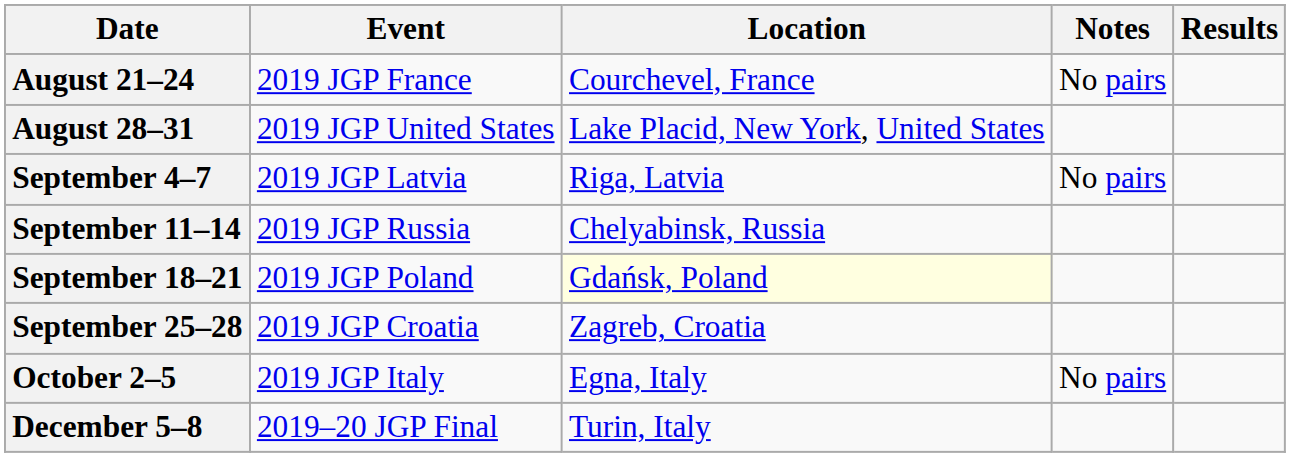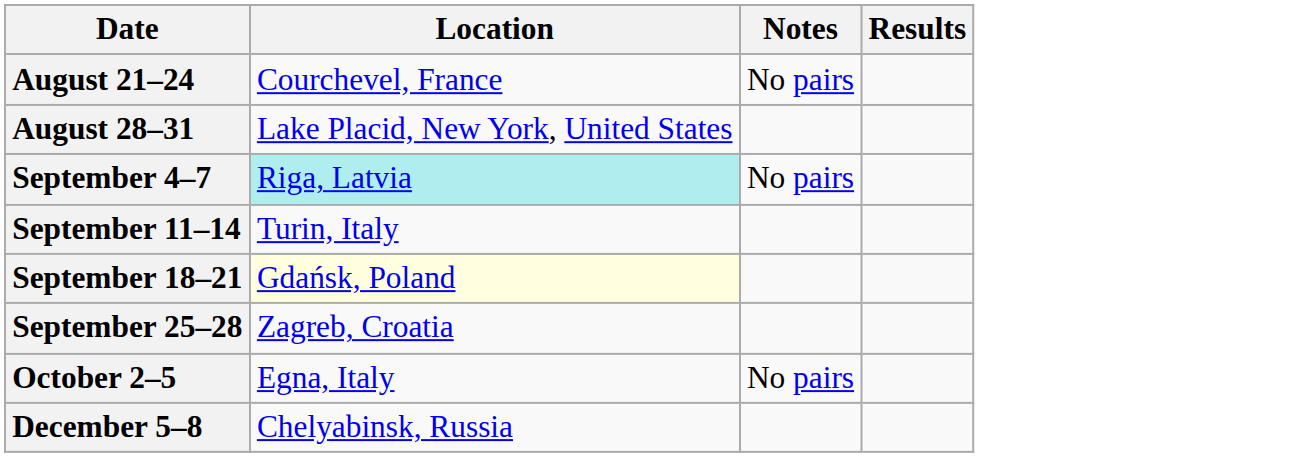- column: Event | 2019 JGP France | 2019 JGP United States | 2019 JGP Latvia | 2019 JGP Russia | 2019 JGP Poland | 2019 JGP Croatia | 2019 JGP Italy | 2019–20 JGP Final
September 4–7 | Location: no background -> paleturquoise background
September 11–14 | Location: Chelyabinsk, Russia -> Turin, Italy
December 5–8 | Location: Turin, Italy -> Chelyabinsk, Russia
